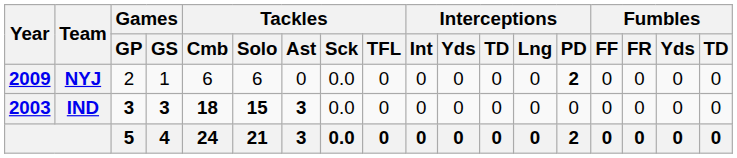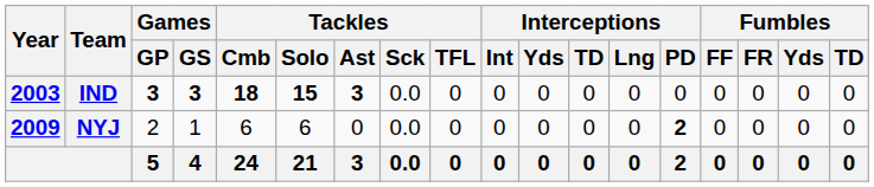rows swapped: IND <-> NYJ
